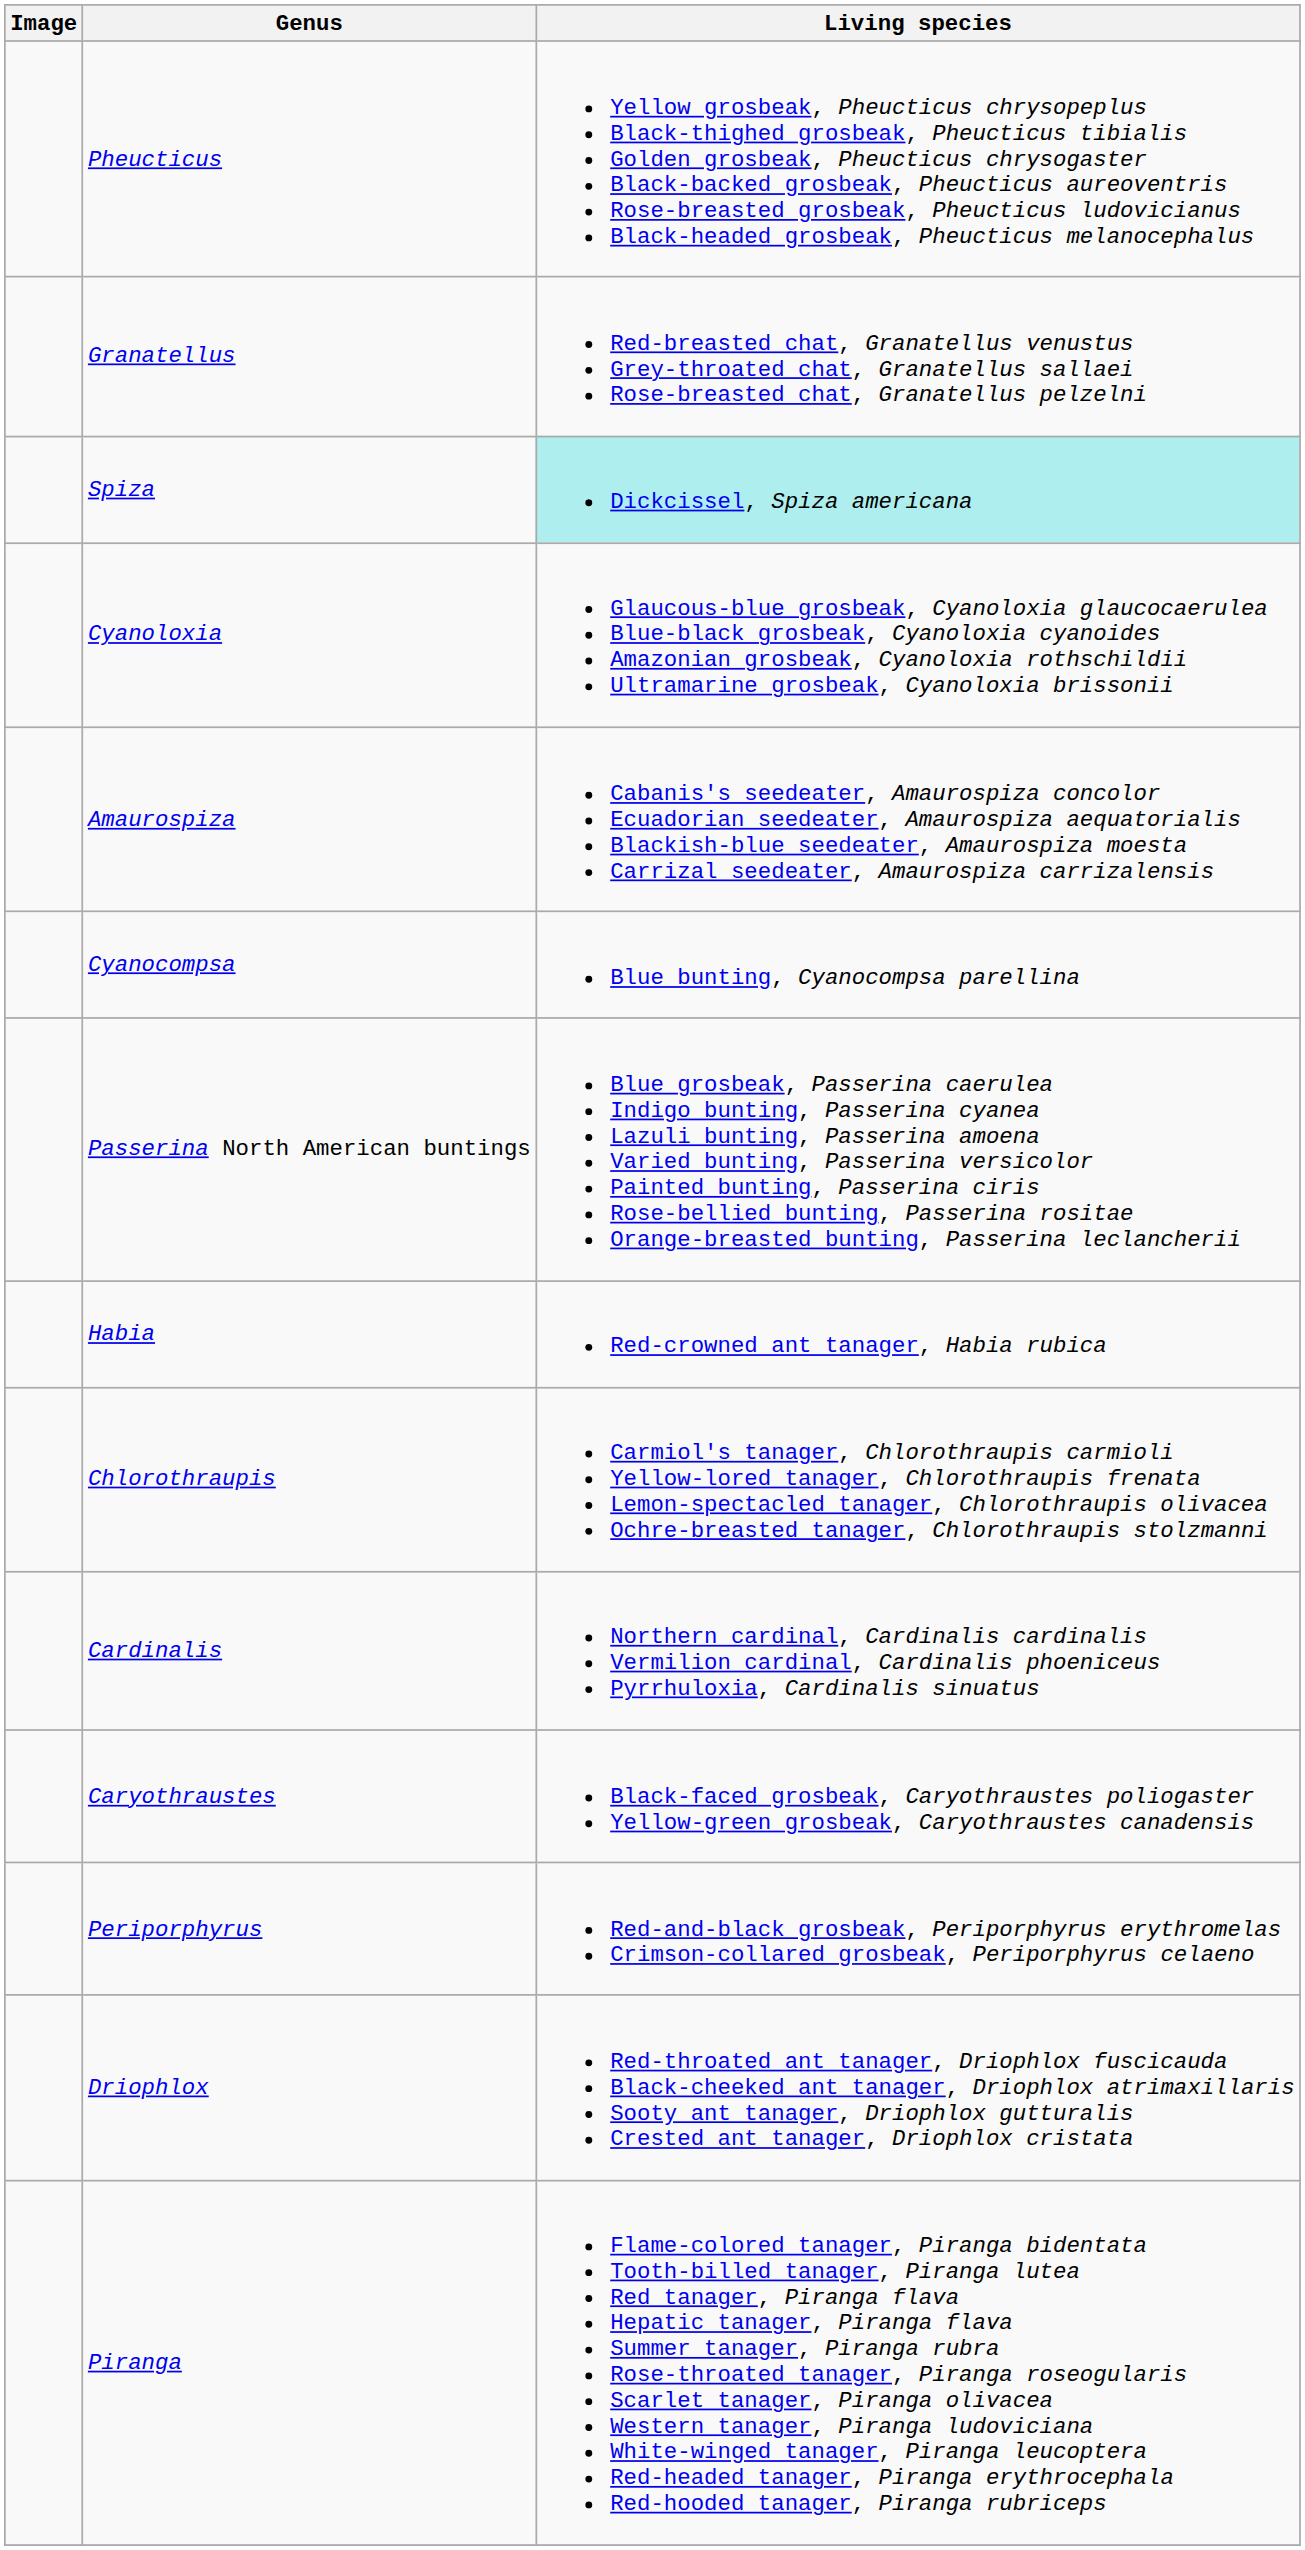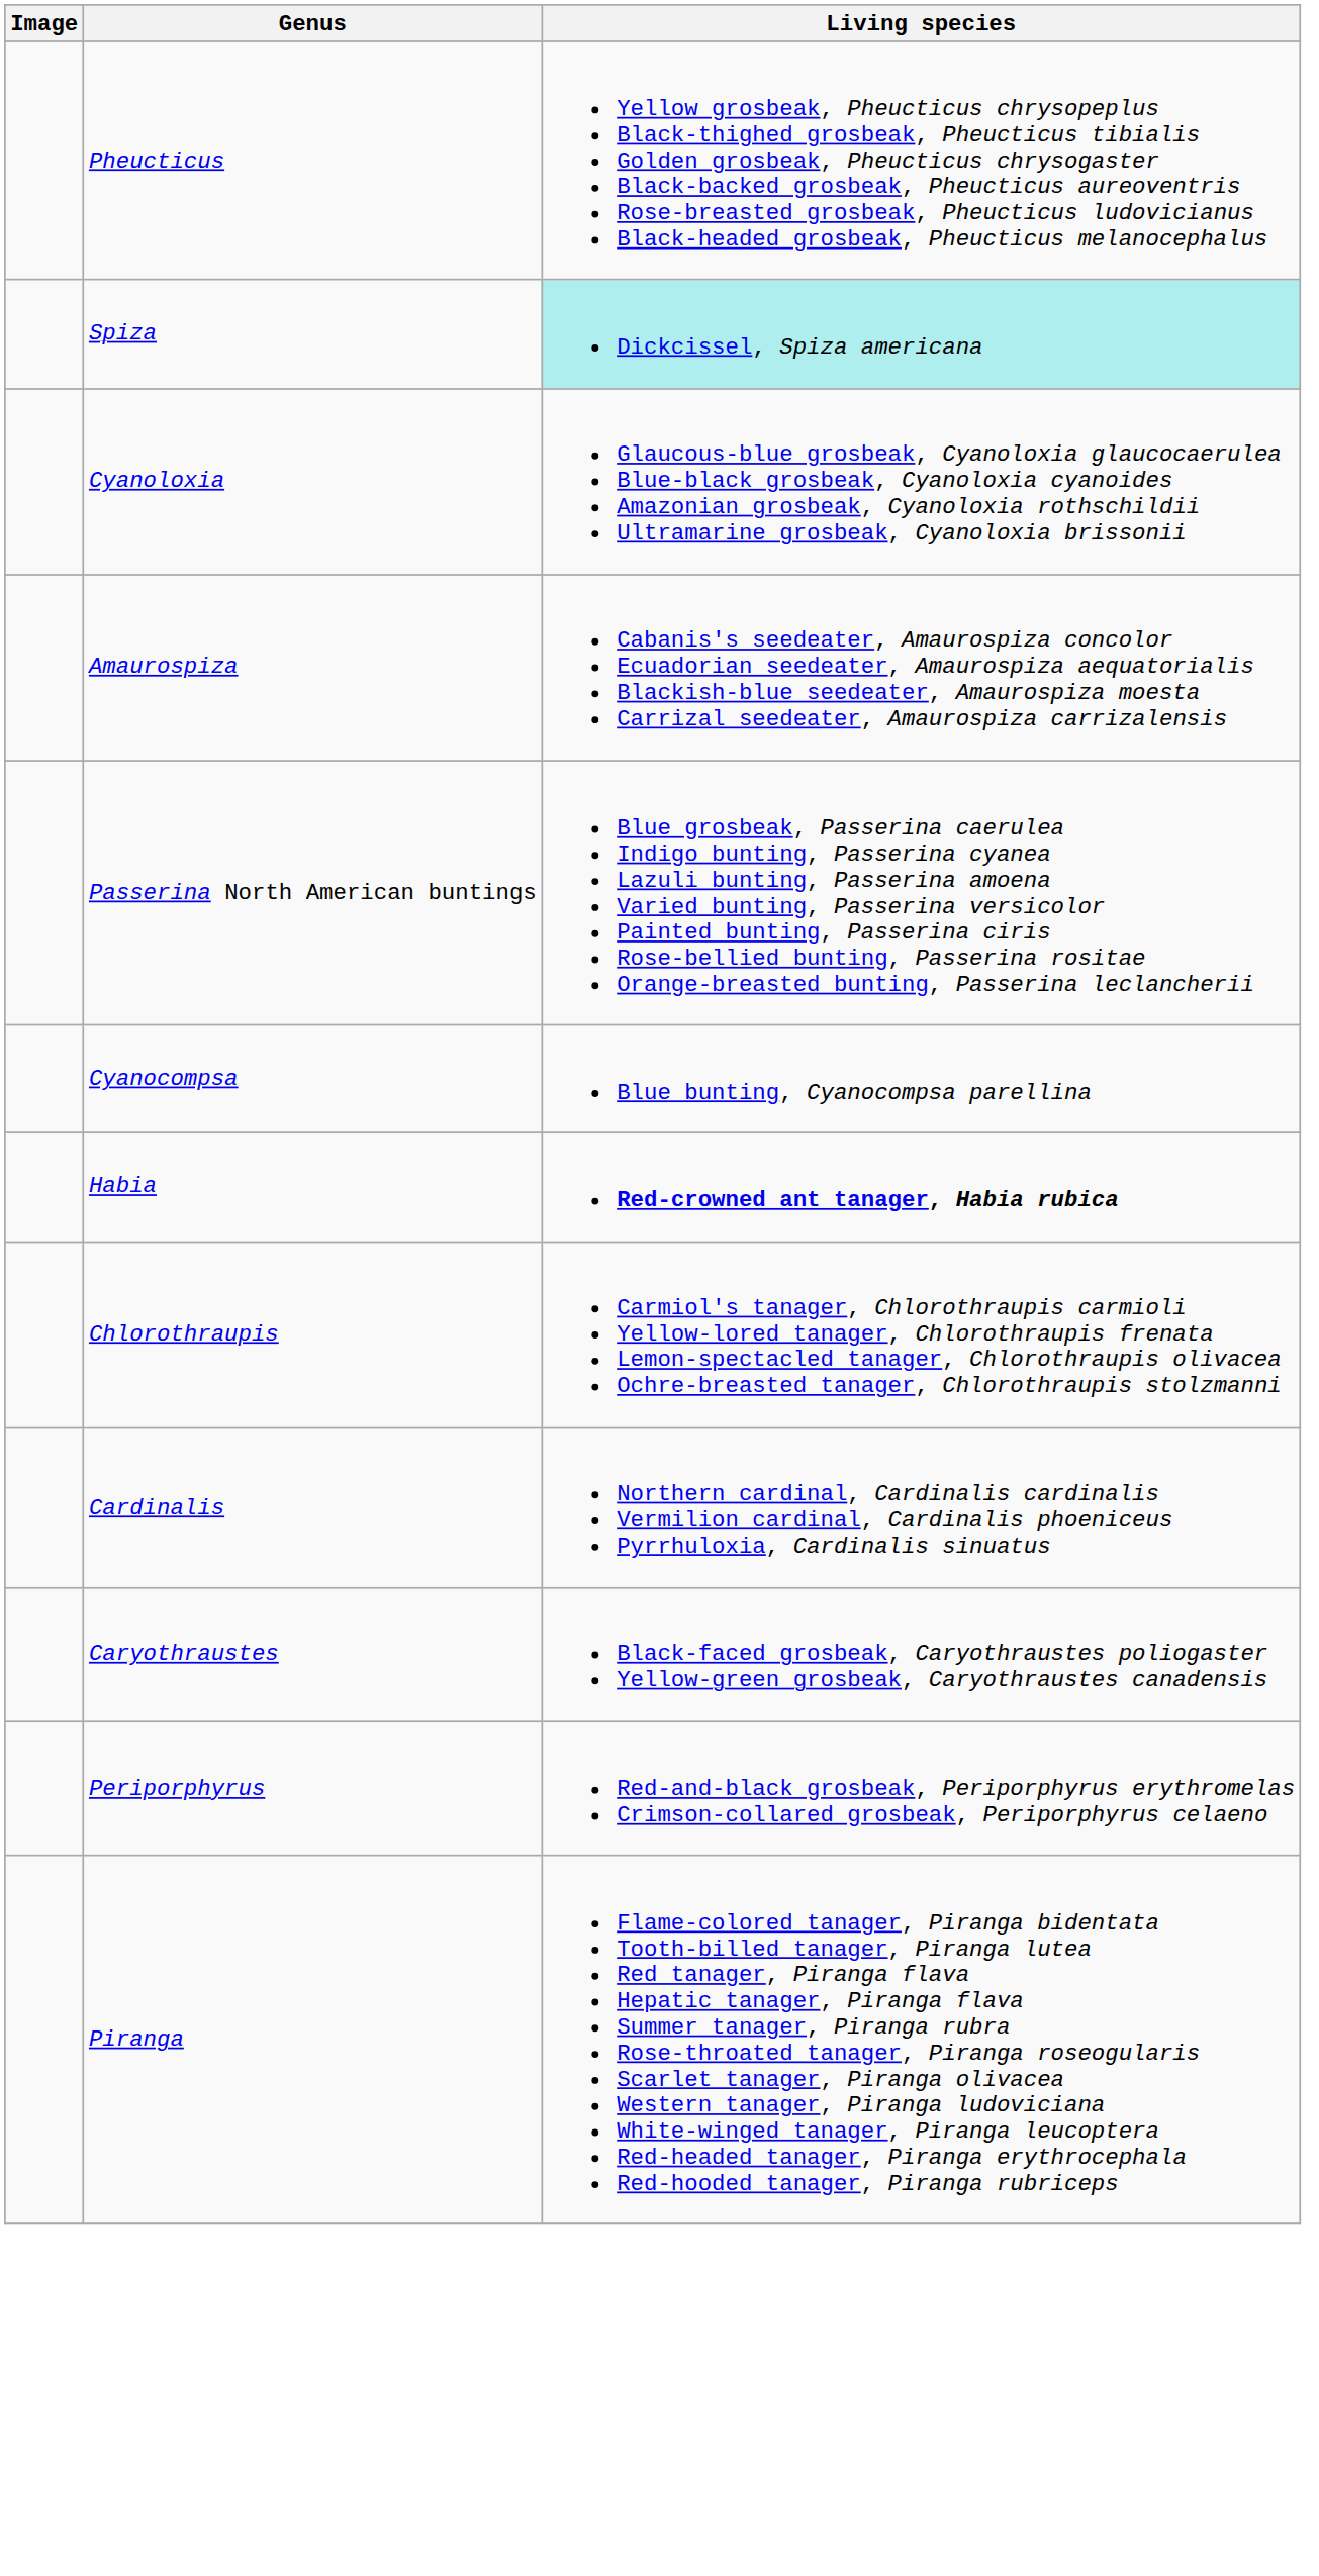- row: Granatellus | Red-breasted chat, Granatellus venustus Grey-throated chat, Granatellus sallaei Rose-breasted chat, Granatellus pelzelni
rows swapped: Cyanocompsa <-> Passerina North American buntings
Habia | Living species: normal -> bold
- row: Driophlox | Red-throated ant tanager, Driophlox fuscicauda Black-cheeked ant tanager, Driophlox atrimaxillaris Sooty ant tanager, Driophlox gutturalis Crested ant tanager, Driophlox cristata
